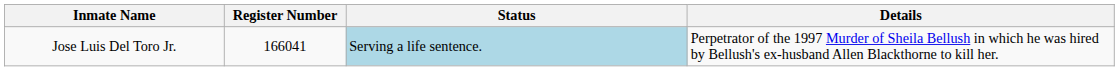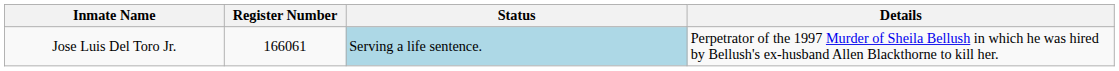Jose Luis Del Toro Jr. | Register Number: 166041 -> 166061
